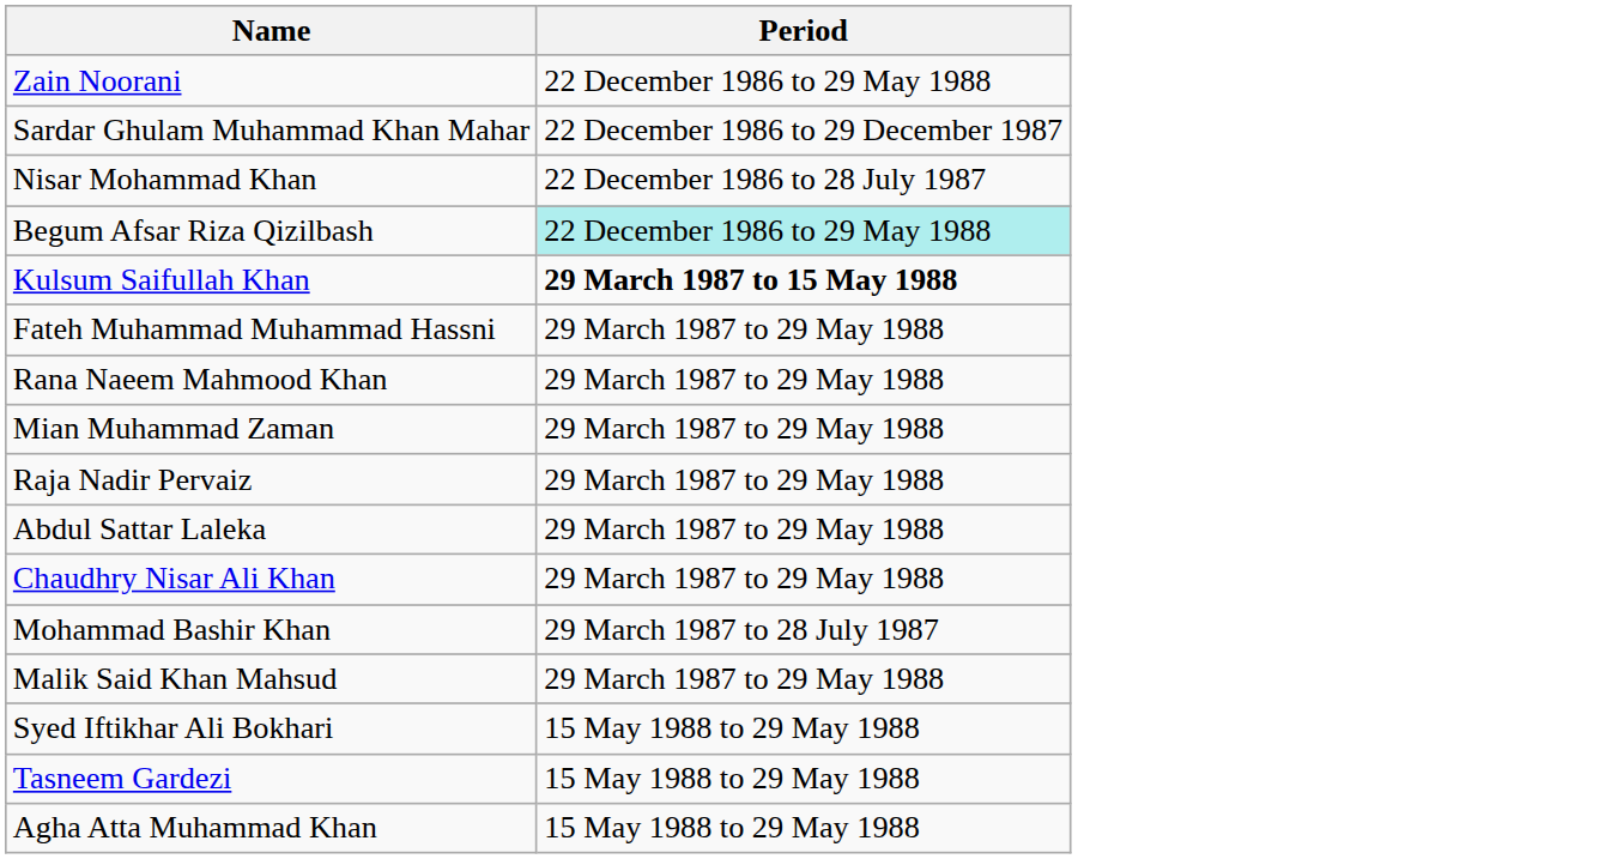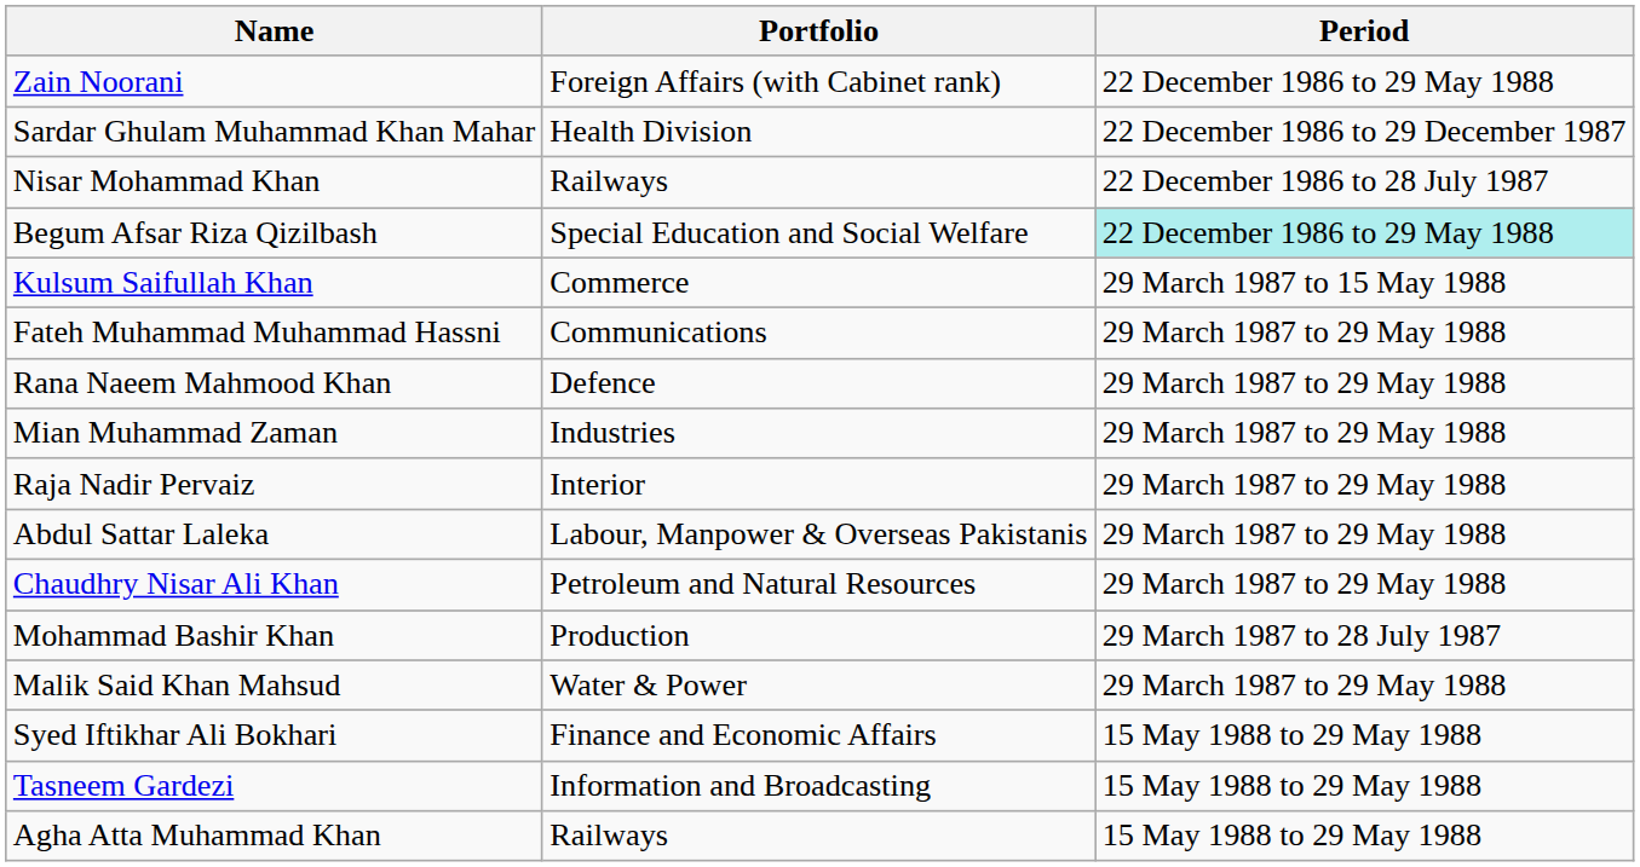+ column: Portfolio | Foreign Affairs (with Cabinet rank) | Health Division | Railways | Special Education and Social Welfare | Commerce | Communications | Defence | Industries | Interior | Labour, Manpower & Overseas Pakistanis | Petroleum and Natural Resources | Production | Water & Power | Finance and Economic Affairs | Information and Broadcasting | Railways
Kulsum Saifullah Khan | Period: bold -> normal
